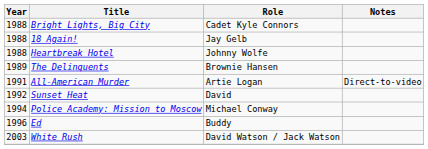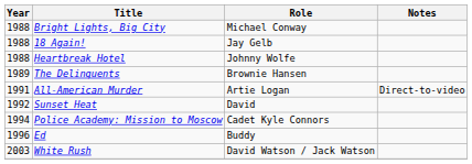Bright Lights, Big City | Role: Cadet Kyle Connors -> Michael Conway
Police Academy: Mission to Moscow | Role: Michael Conway -> Cadet Kyle Connors
